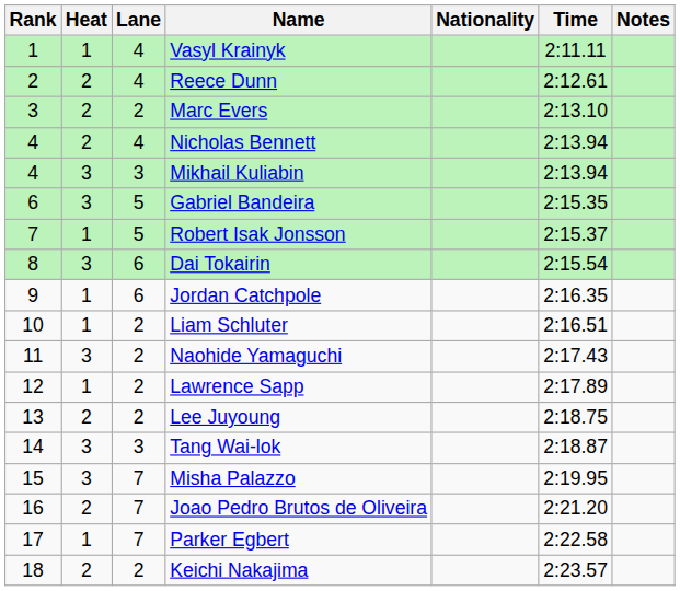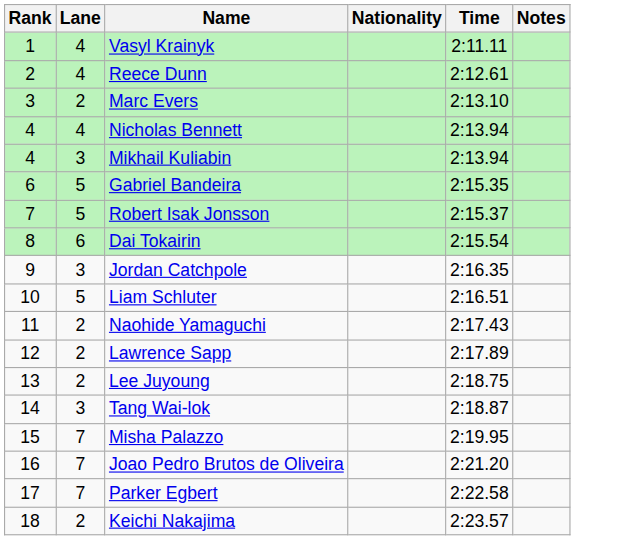- column: Heat | 1 | 2 | 2 | 2 | 3 | 3 | 1 | 3 | 1 | 1 | 3 | 1 | 2 | 3 | 3 | 2 | 1 | 2
Jordan Catchpole | Lane: 6 -> 3
Liam Schluter | Lane: 2 -> 5
